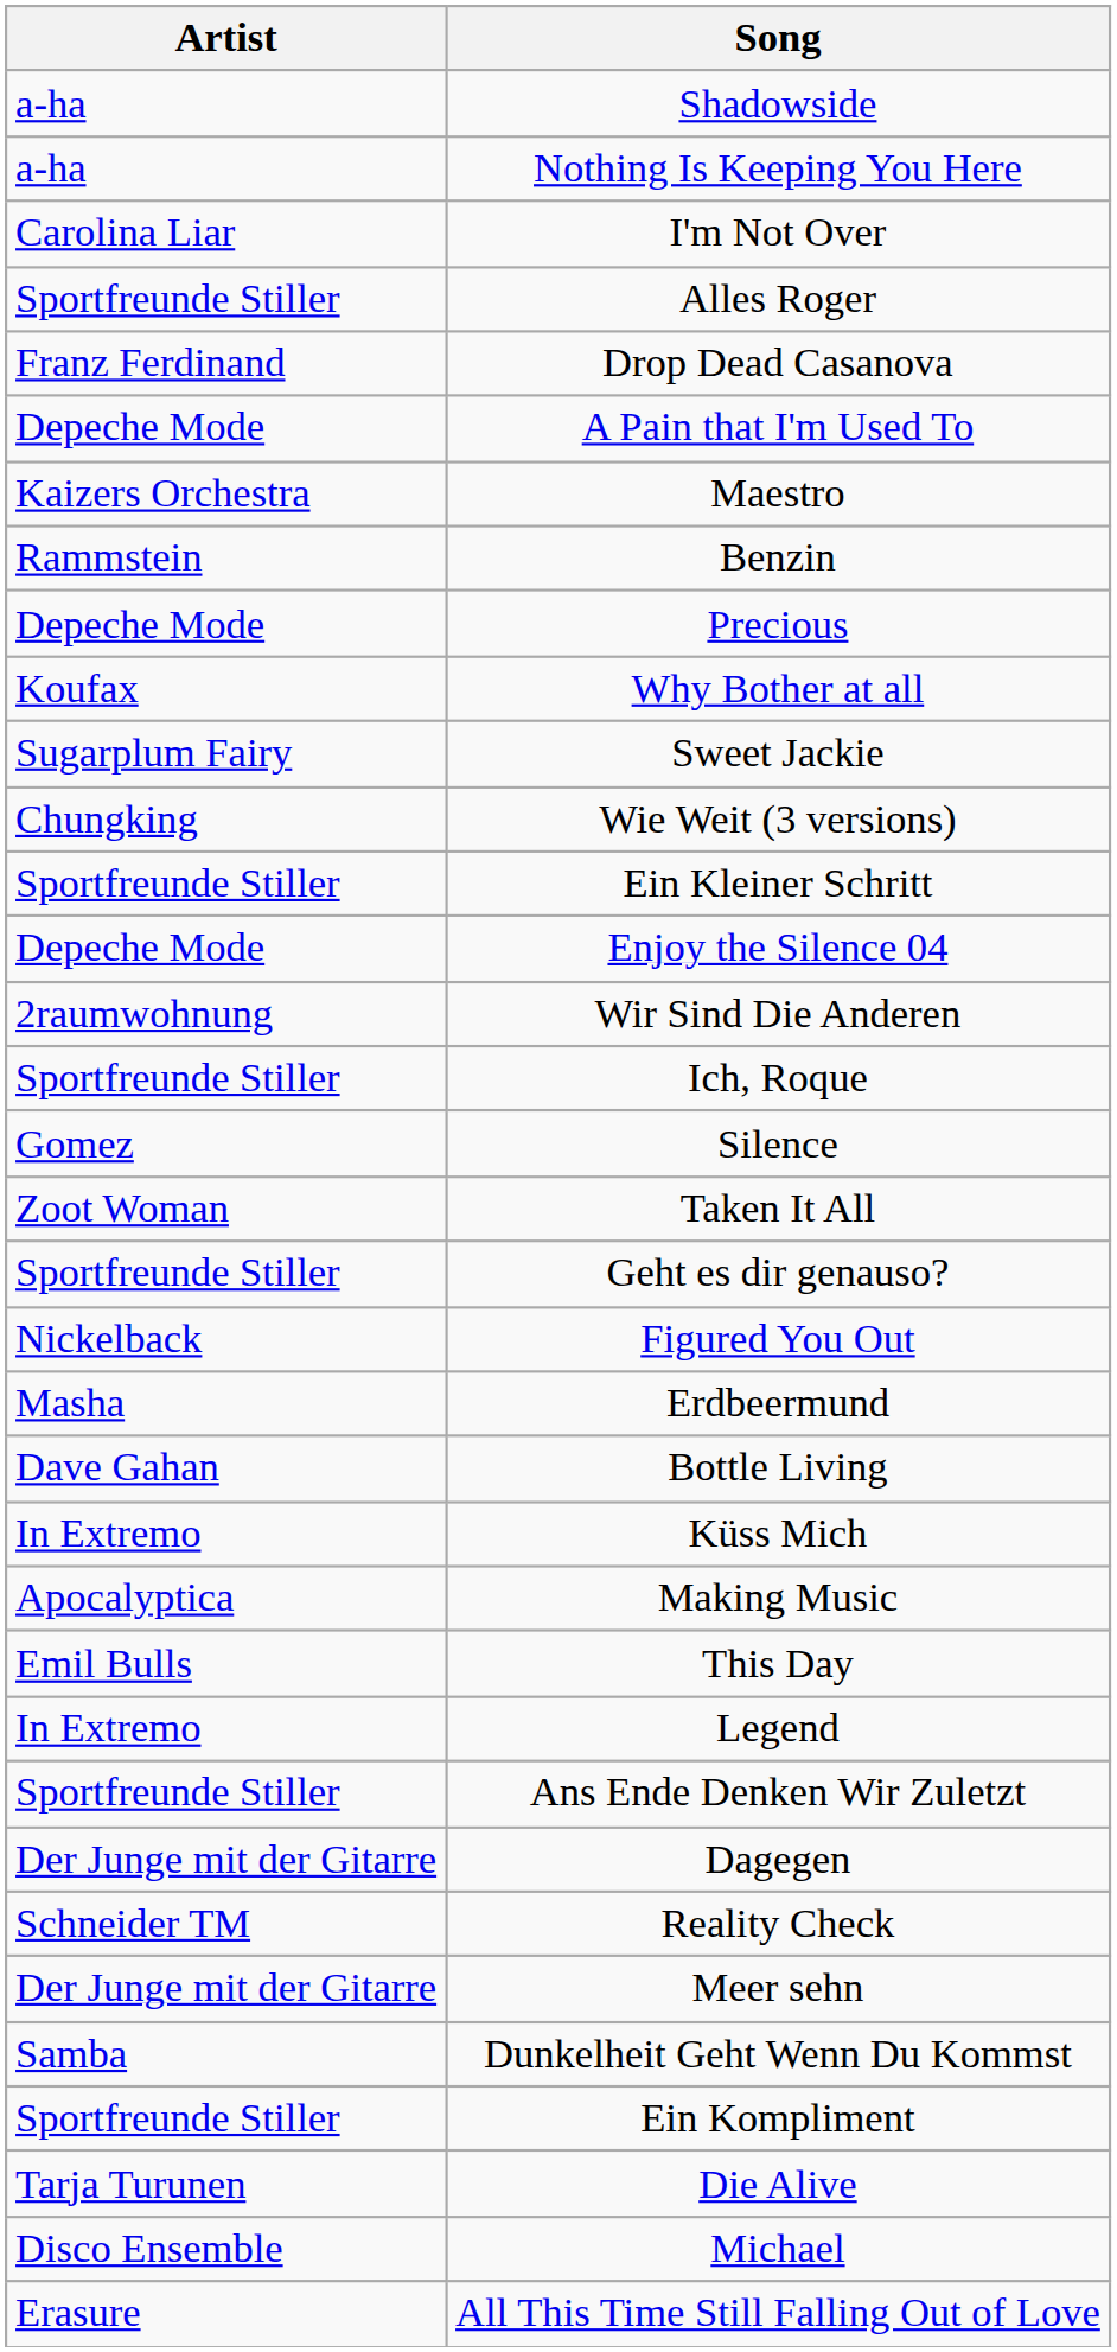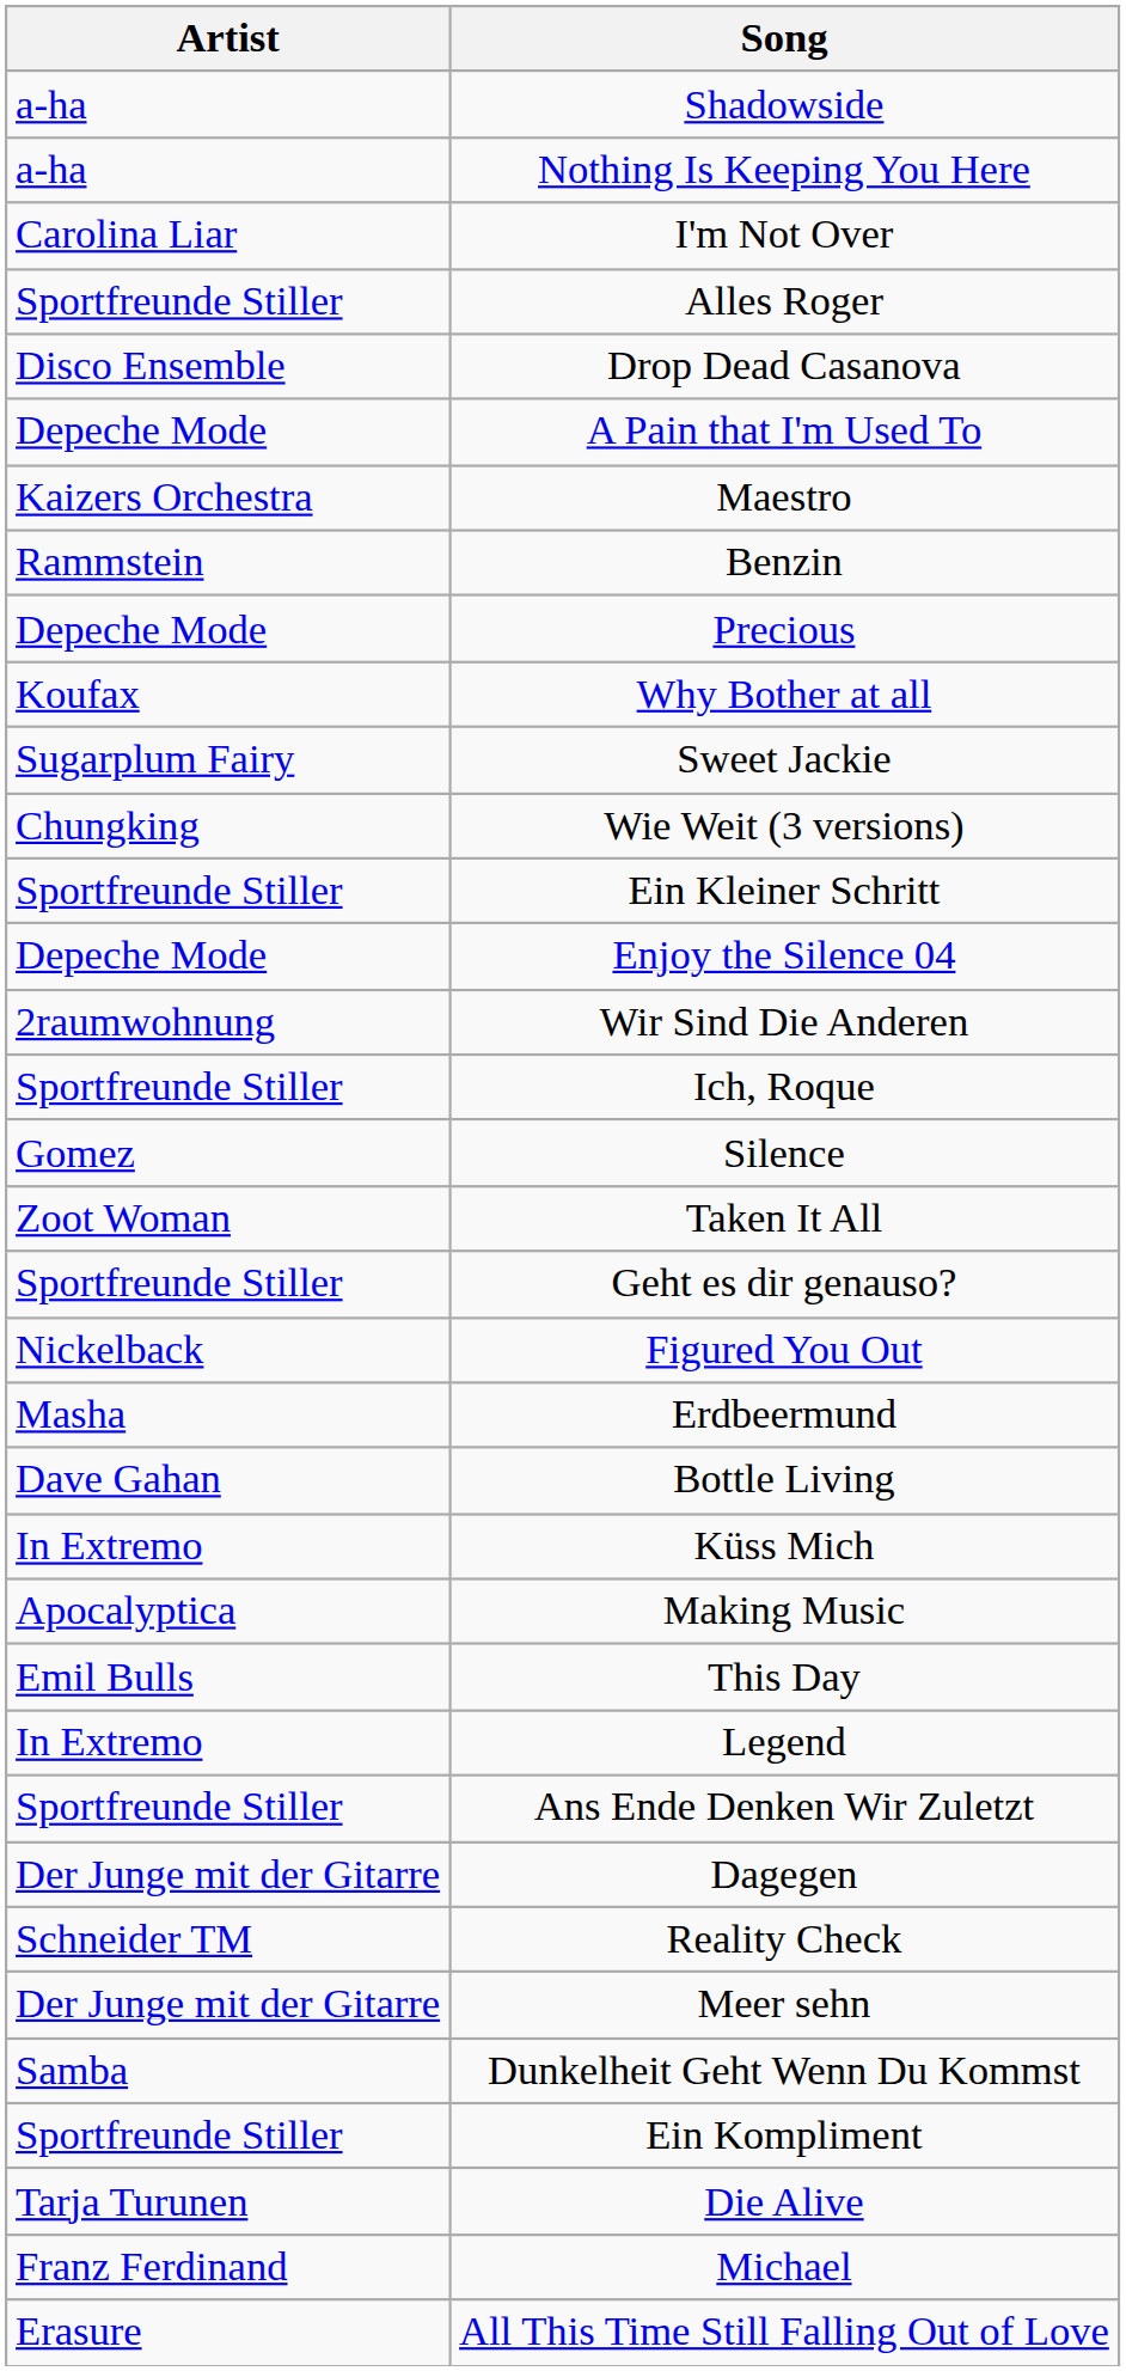Drop Dead Casanova | Artist: Franz Ferdinand -> Disco Ensemble
Michael | Artist: Disco Ensemble -> Franz Ferdinand
